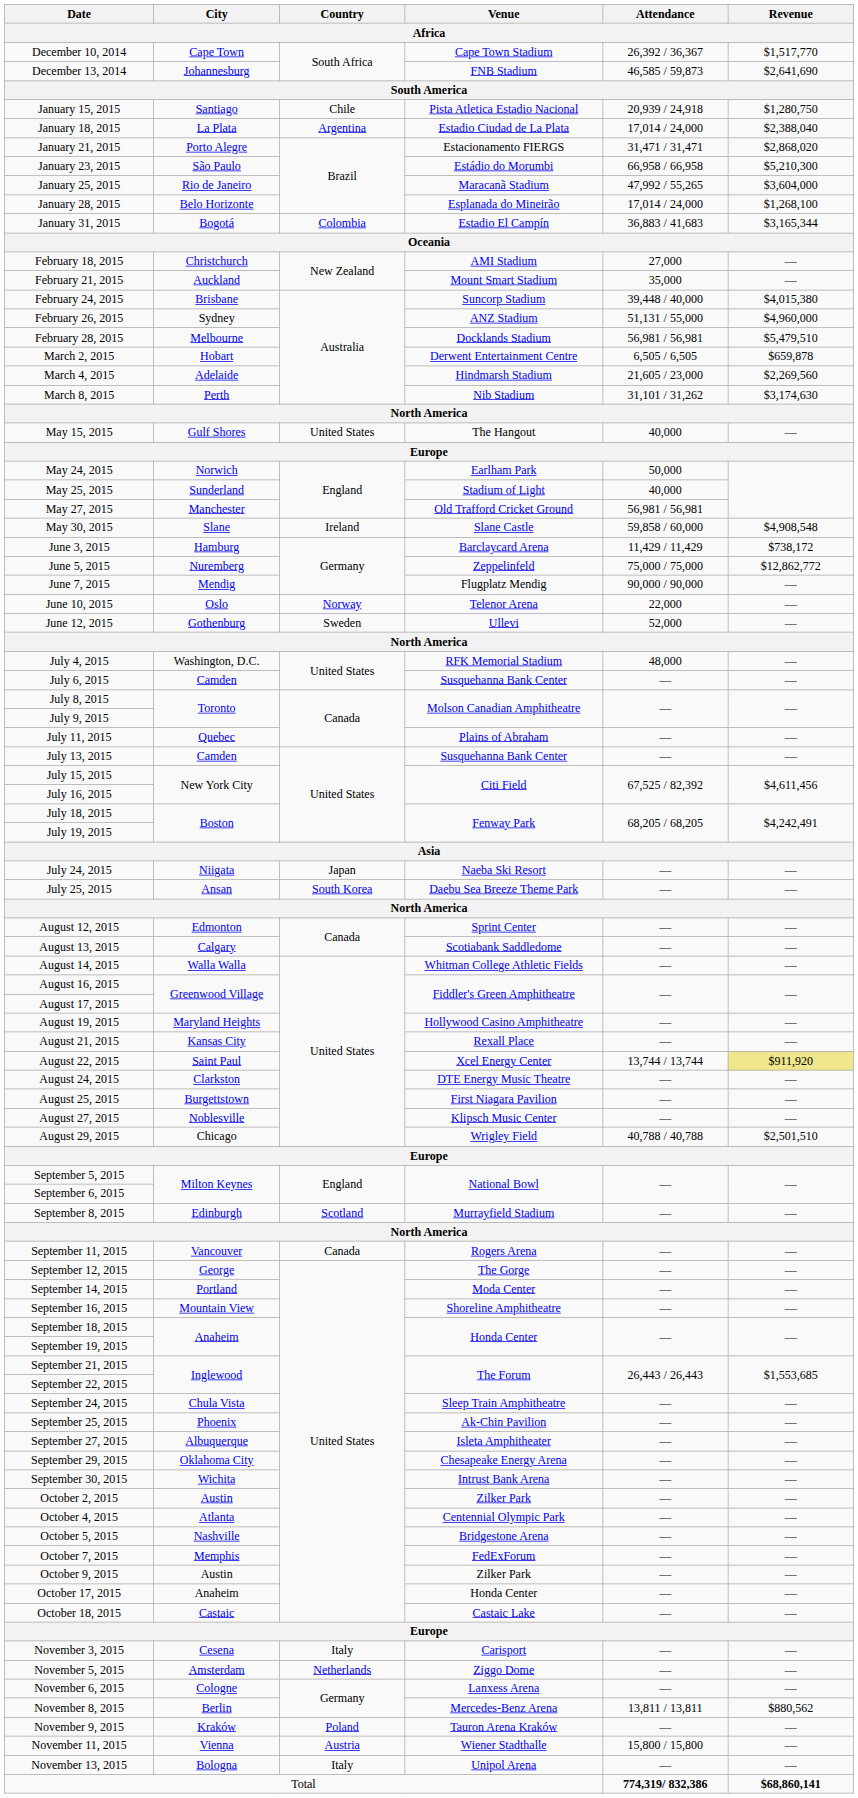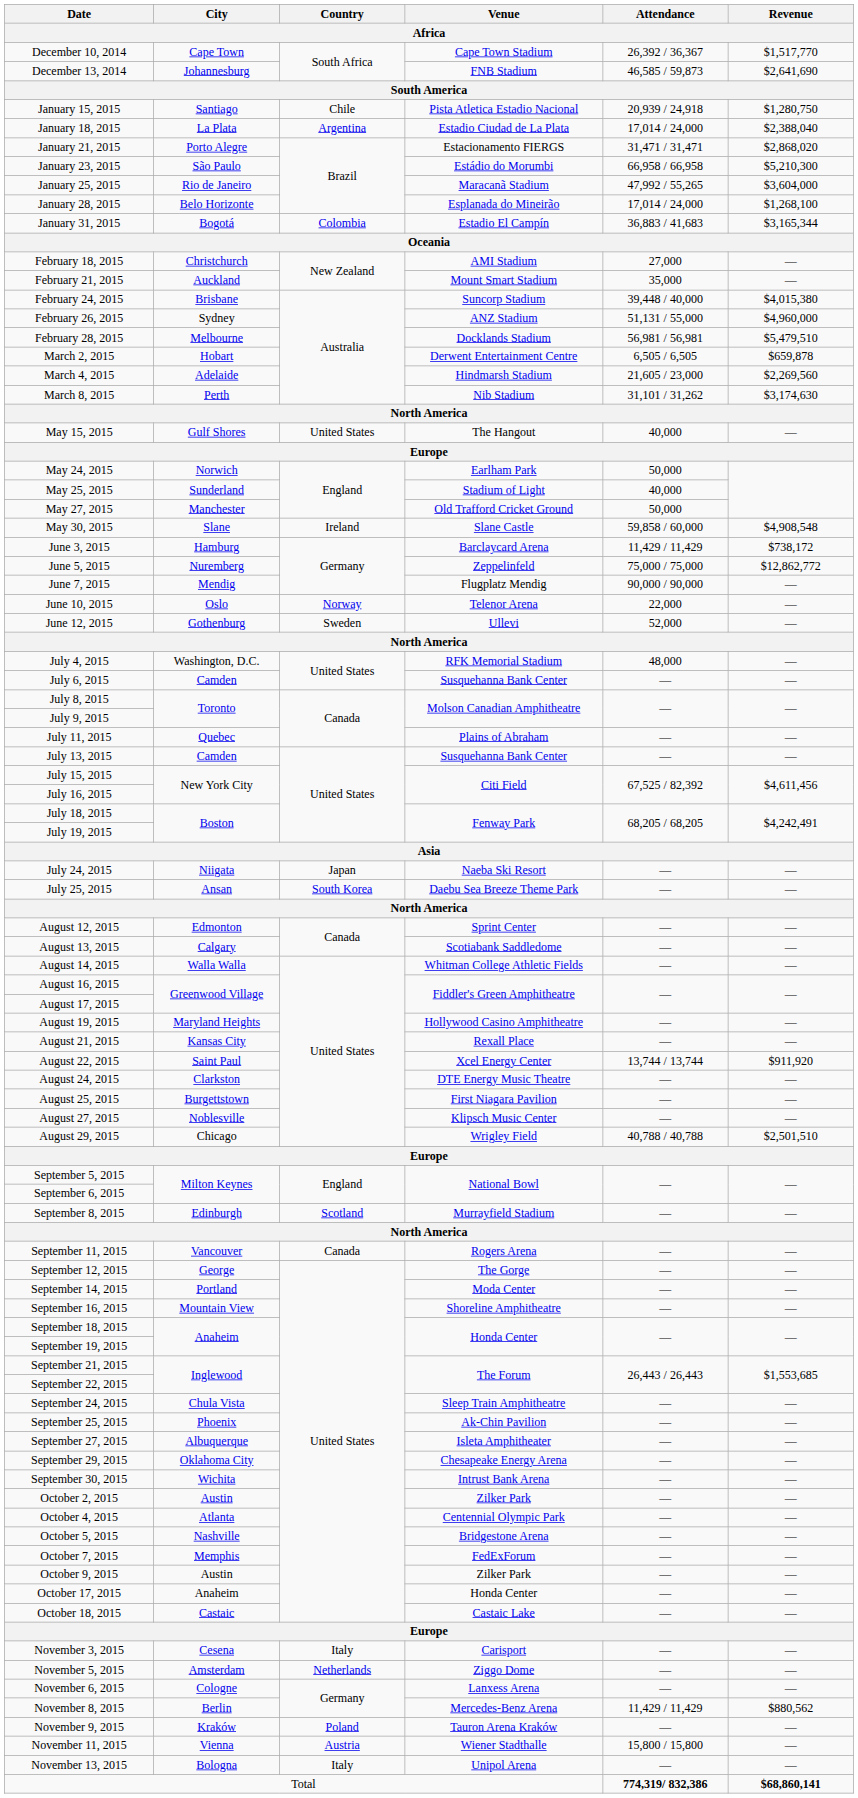May 27, 2015 | Attendance: 56,981 / 56,981 -> 50,000
August 22, 2015 | Revenue: khaki background -> no background
November 8, 2015 | Attendance: 13,811 / 13,811 -> 11,429 / 11,429
